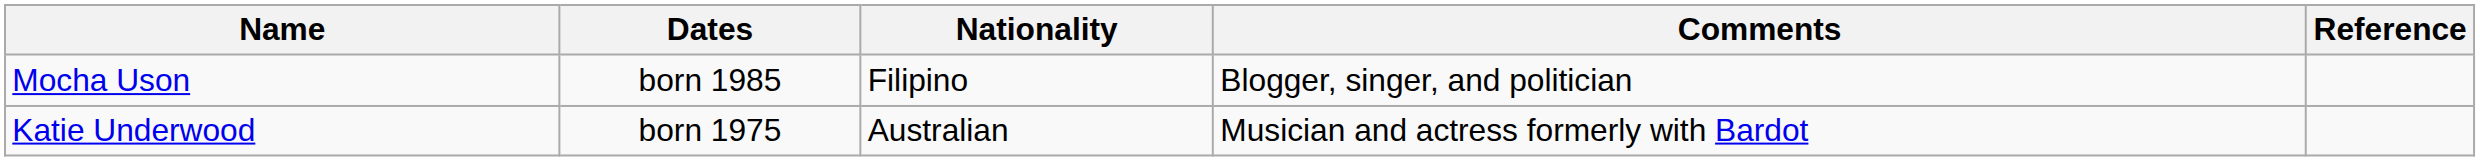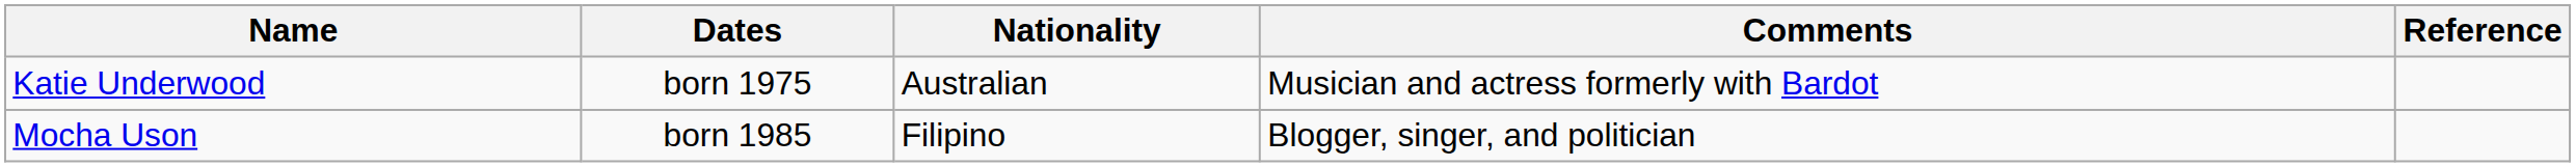rows swapped: Katie Underwood <-> Mocha Uson
